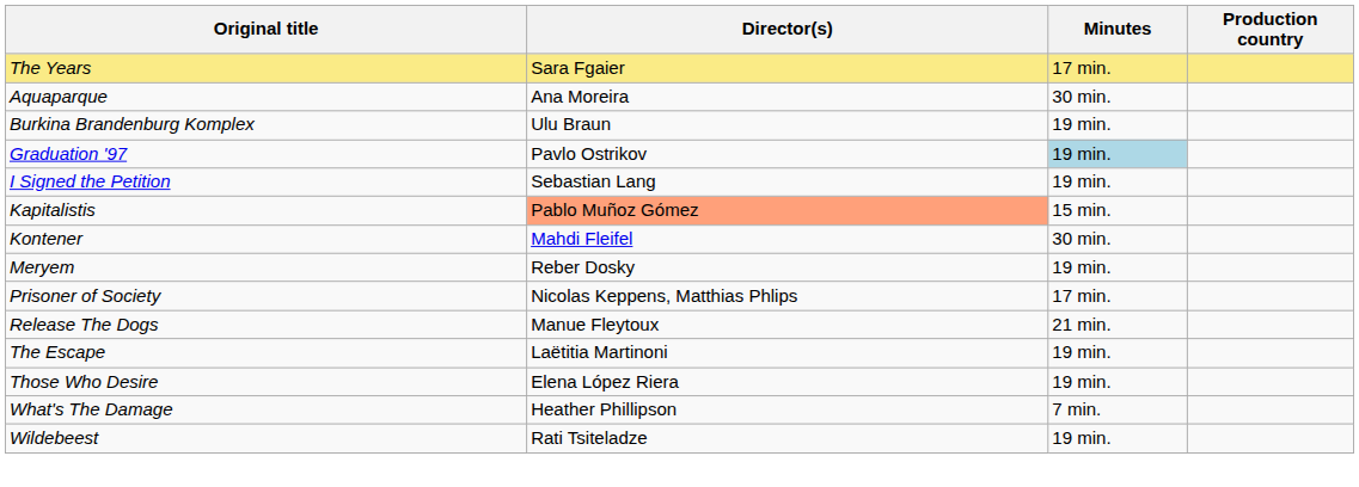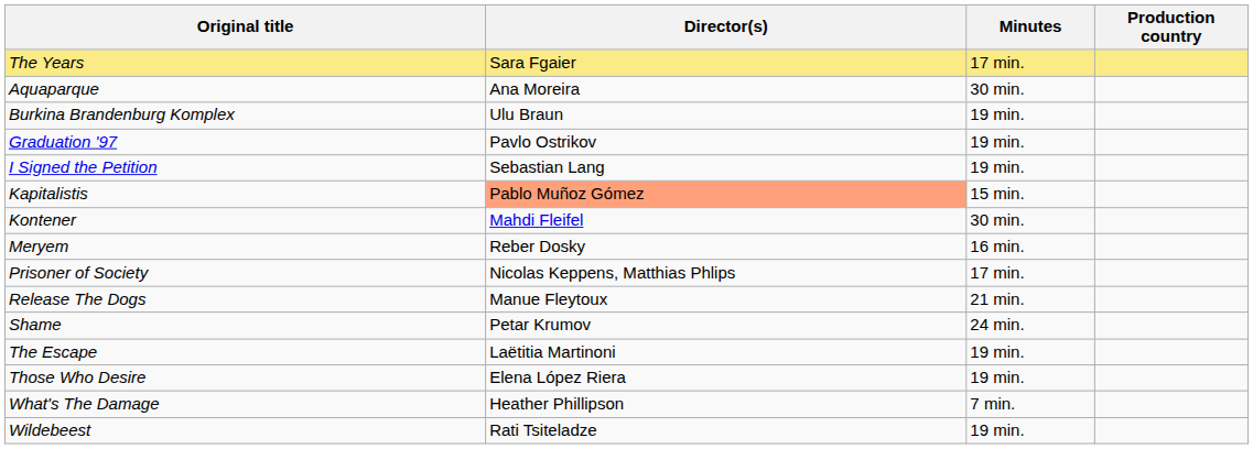Graduation '97 | Minutes: lightblue background -> no background
Meryem | Minutes: 19 min. -> 16 min.
+ row: Shame | Petar Krumov | 24 min.
